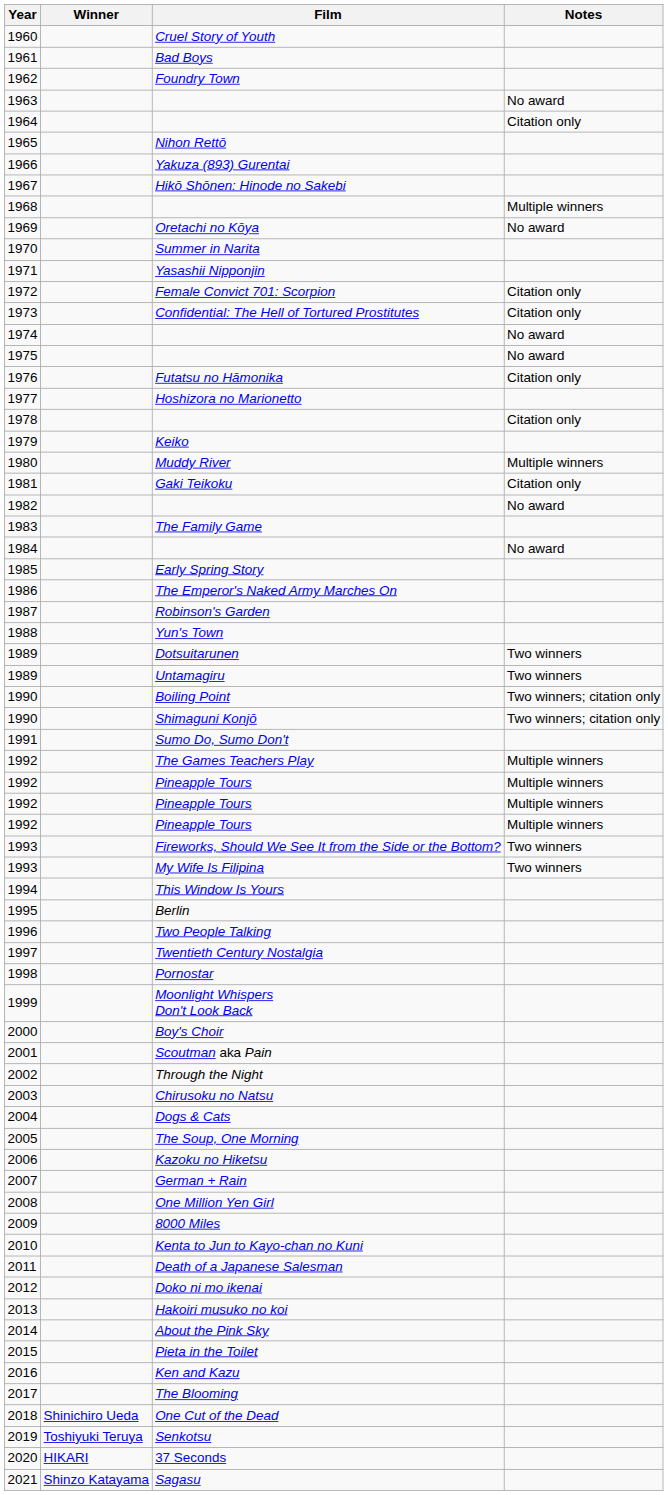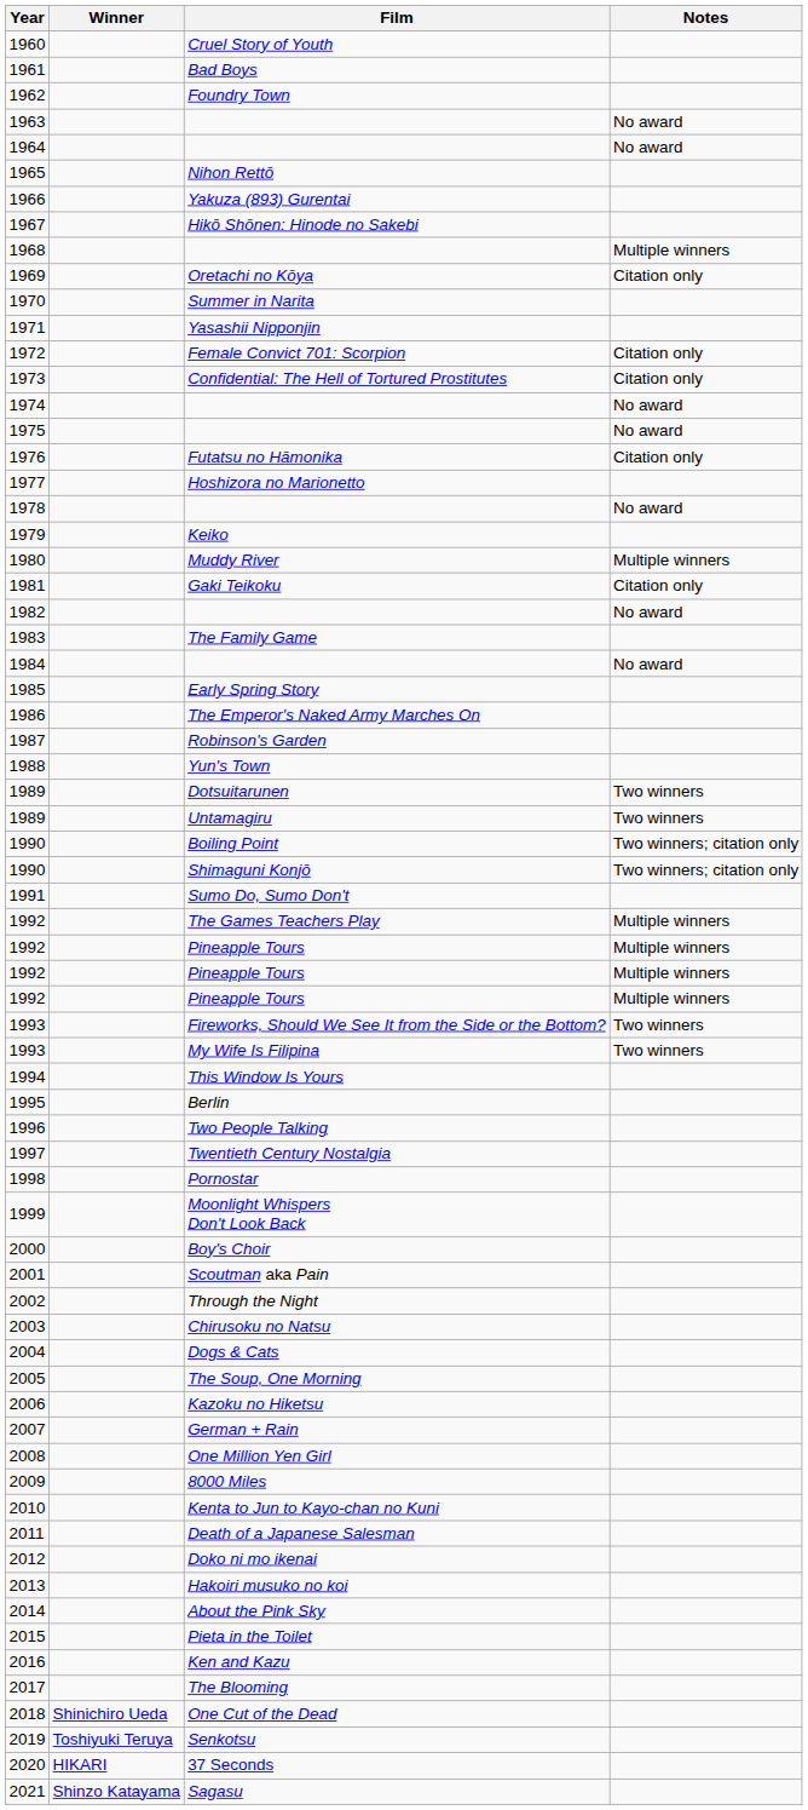1964 | Notes: Citation only -> No award
1969 | Notes: No award -> Citation only
1978 | Notes: Citation only -> No award
